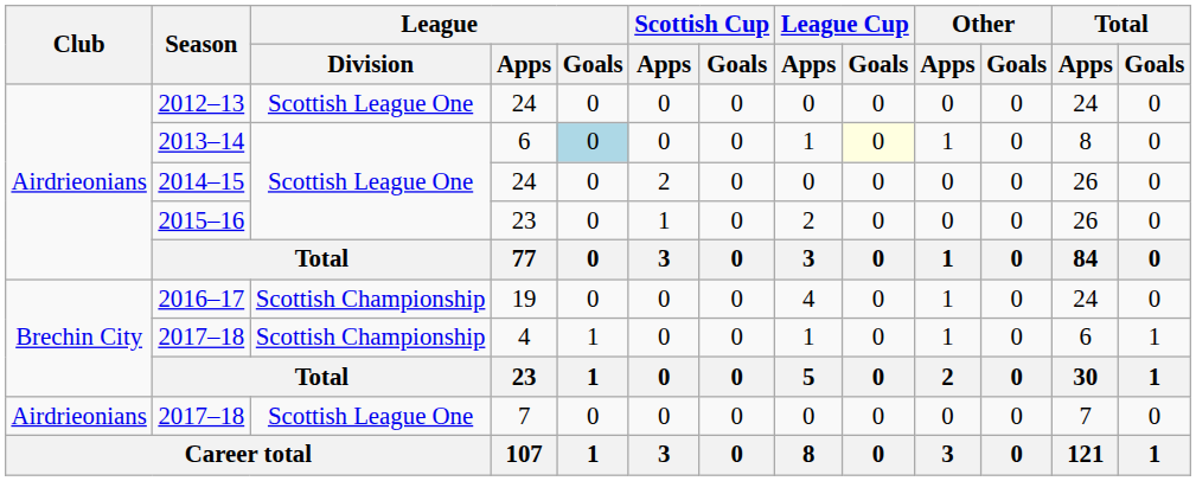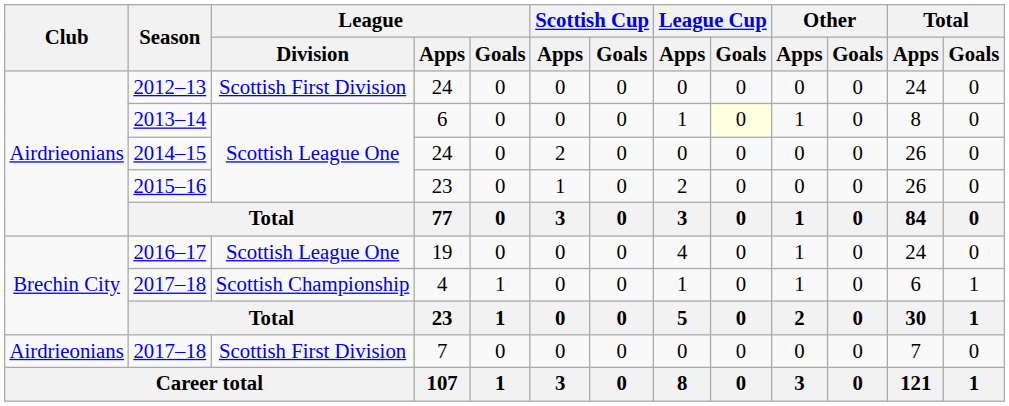2012–13 | League / Division: Scottish League One -> Scottish First Division
2013–14 | League / Goals: lightblue background -> no background
2016–17 | League / Division: Scottish Championship -> Scottish League One
2017–18 / 7 | League / Division: Scottish League One -> Scottish First Division
